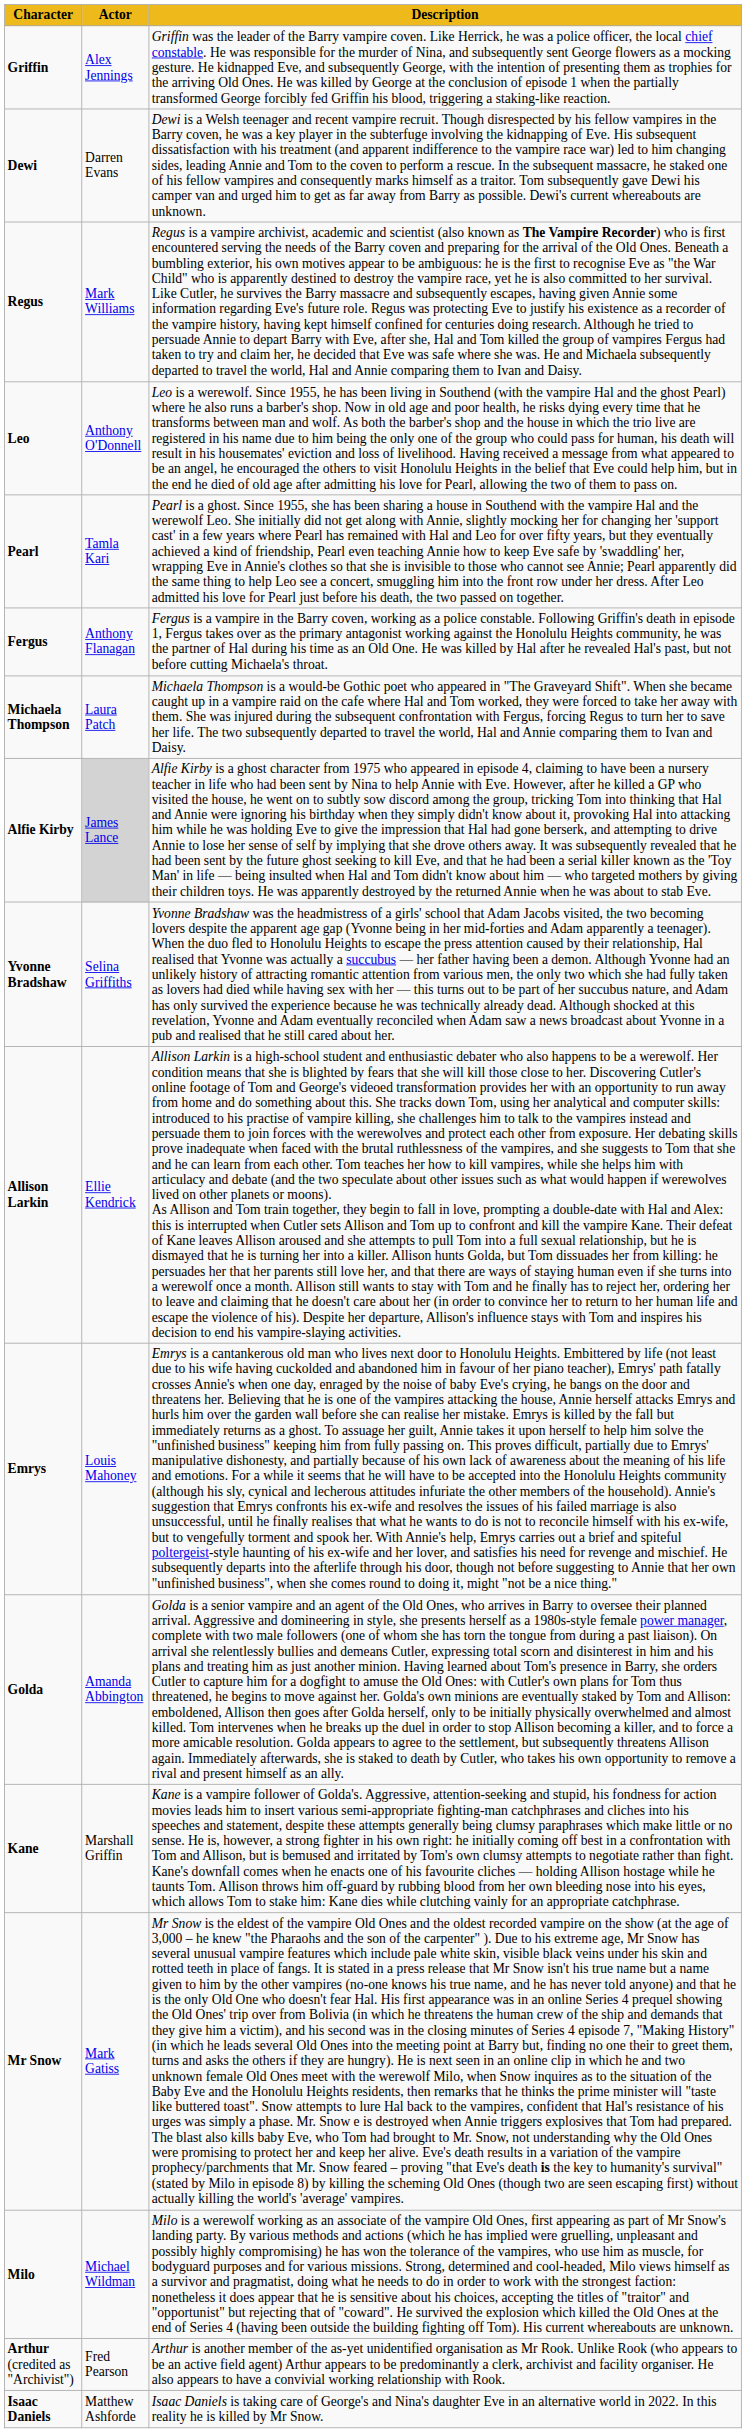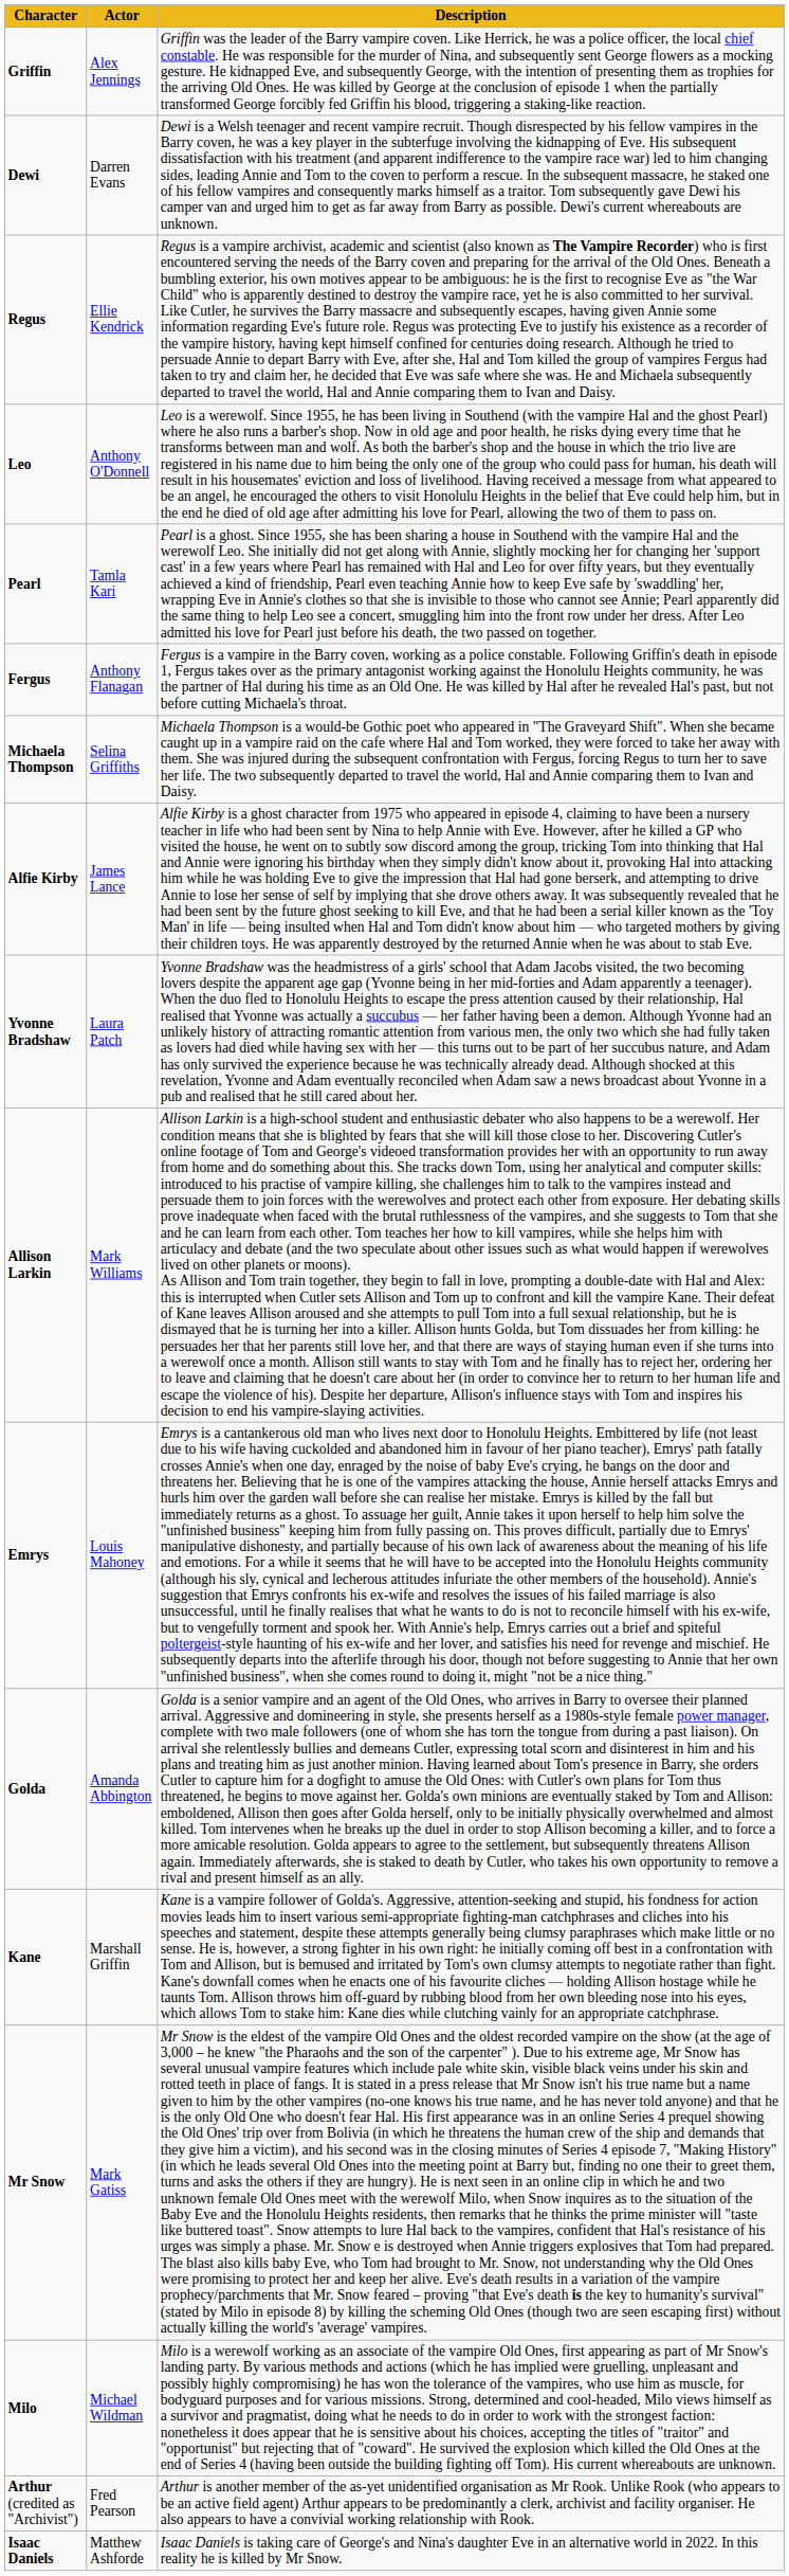Regus | Actor: Mark Williams -> Ellie Kendrick
Michaela Thompson | Actor: Laura Patch -> Selina Griffiths
Alfie Kirby | Actor: lightgrey background -> no background
Yvonne Bradshaw | Actor: Selina Griffiths -> Laura Patch
Allison Larkin | Actor: Ellie Kendrick -> Mark Williams
